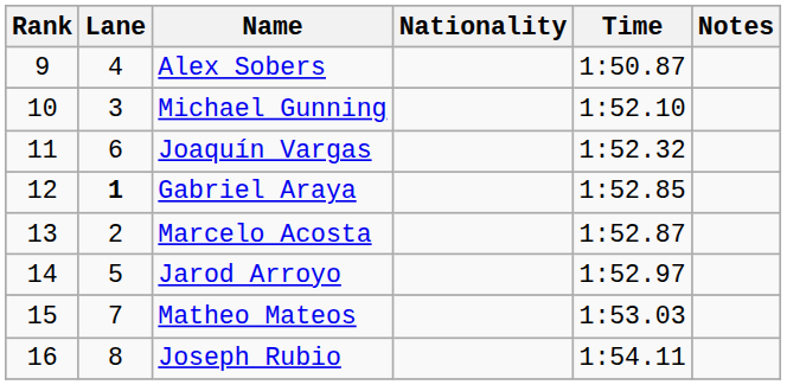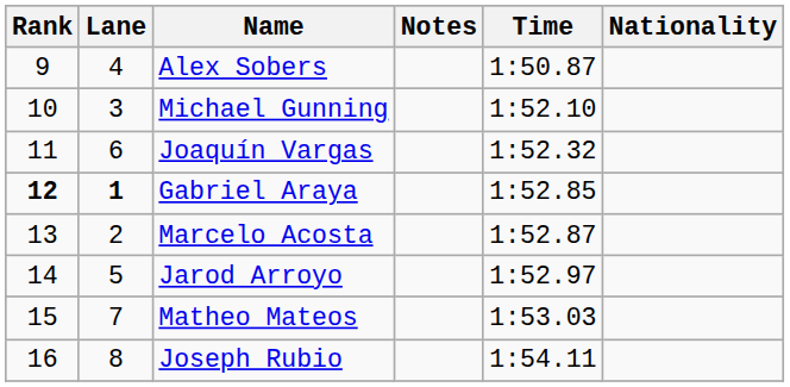columns swapped: Nationality <-> Notes
Gabriel Araya | Rank: normal -> bold
